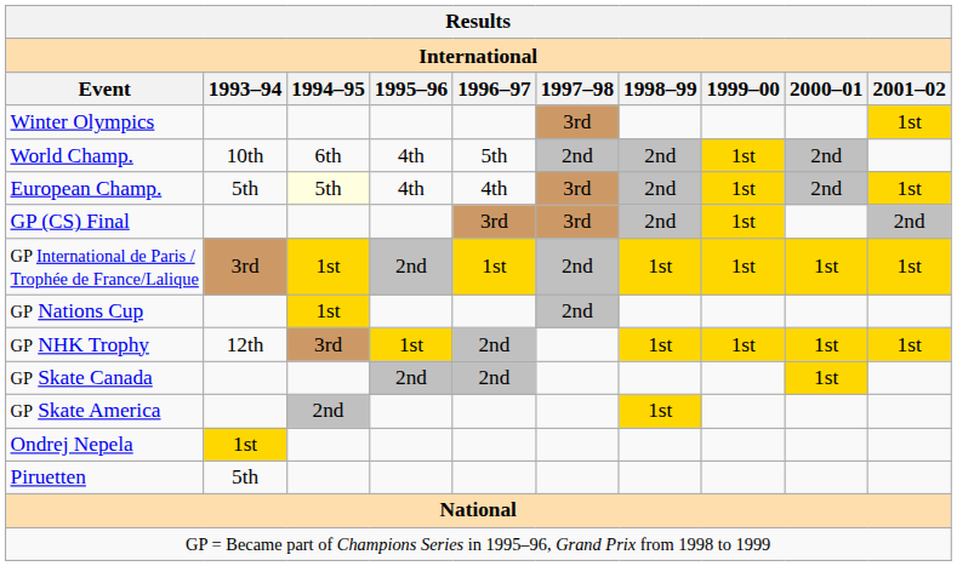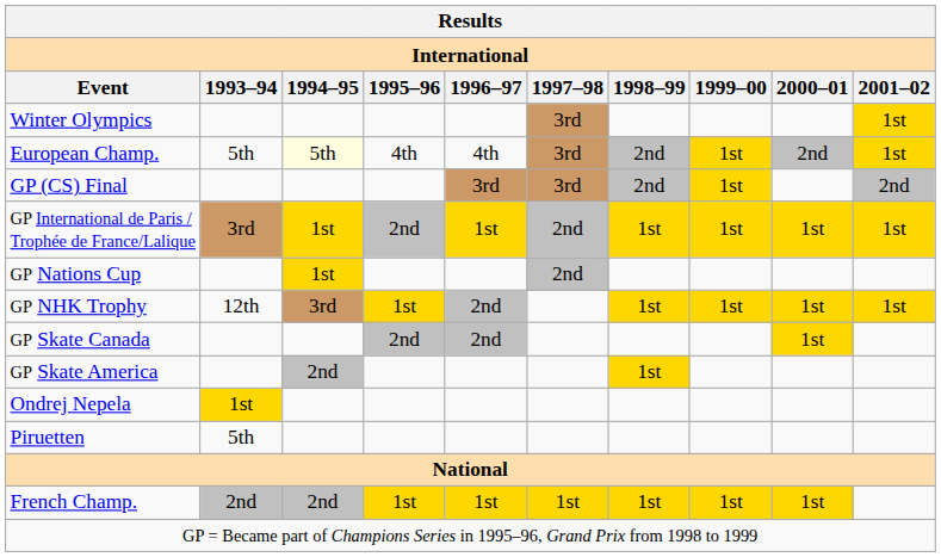- row: World Champ. | 10th | 6th | 4th | 5th | 2nd | 2nd | 1st | 2nd
+ row: French Champ. | 2nd | 2nd | 1st | 1st | 1st | 1st | 1st | 1st
